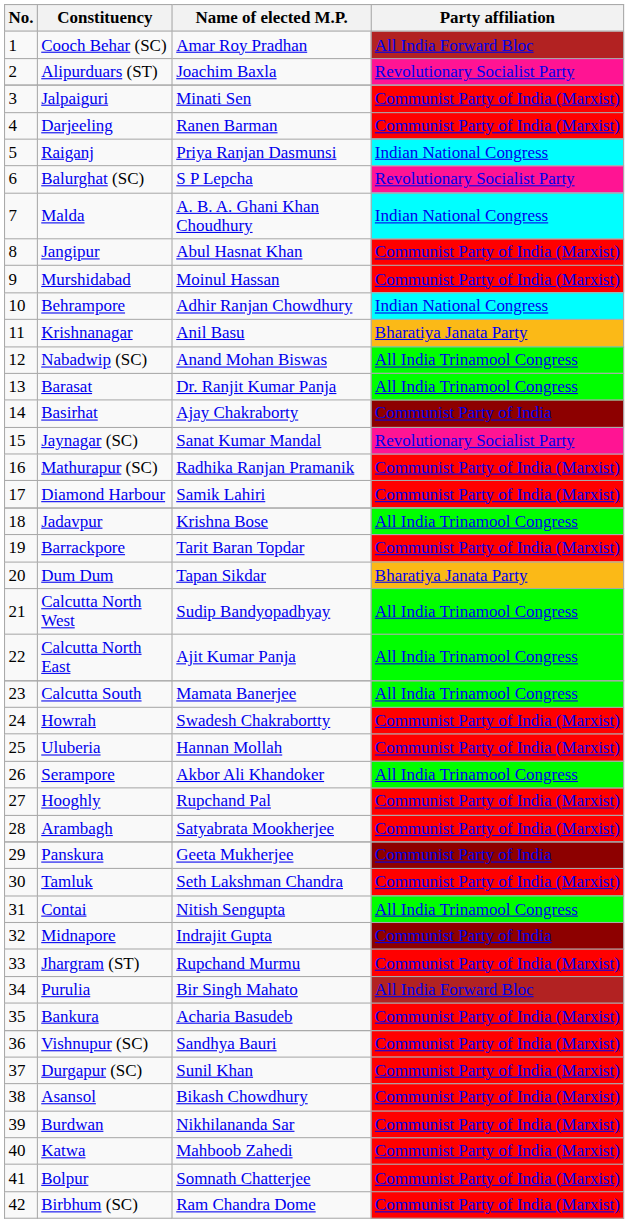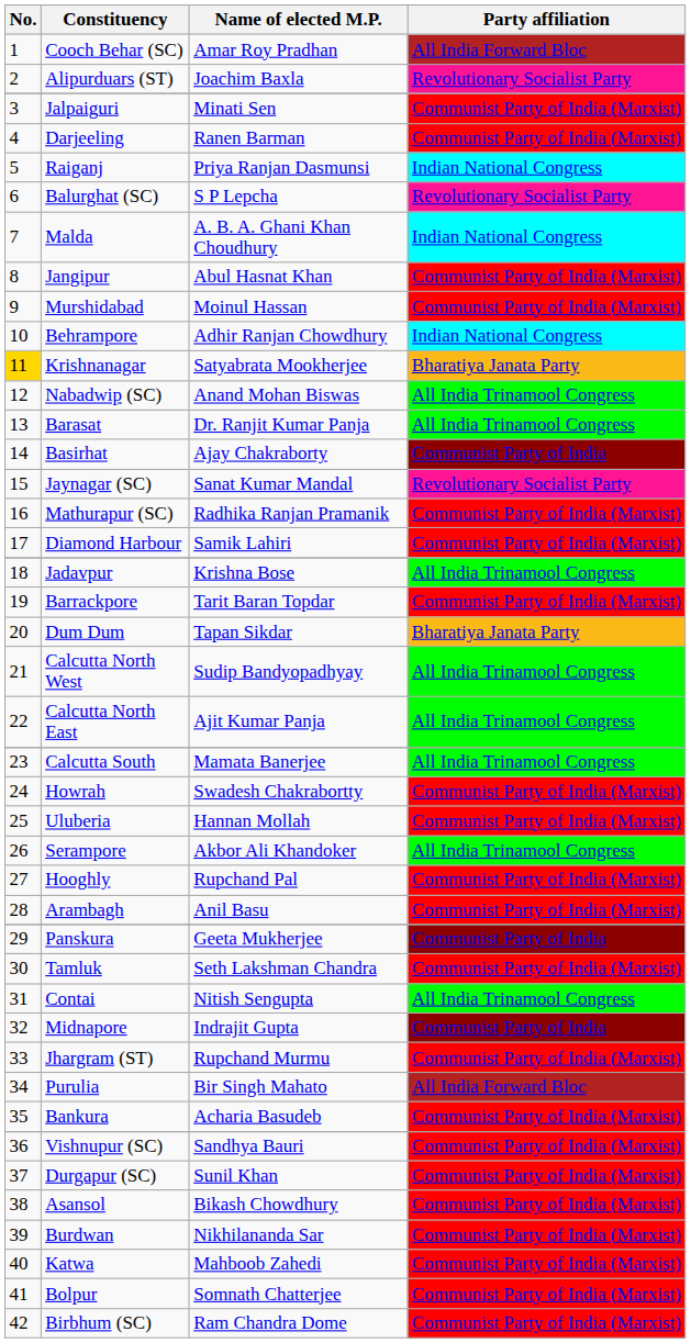Krishnanagar | No.: no background -> gold background
Krishnanagar | Name of elected M.P.: Anil Basu -> Satyabrata Mookherjee
Arambagh | Name of elected M.P.: Satyabrata Mookherjee -> Anil Basu
